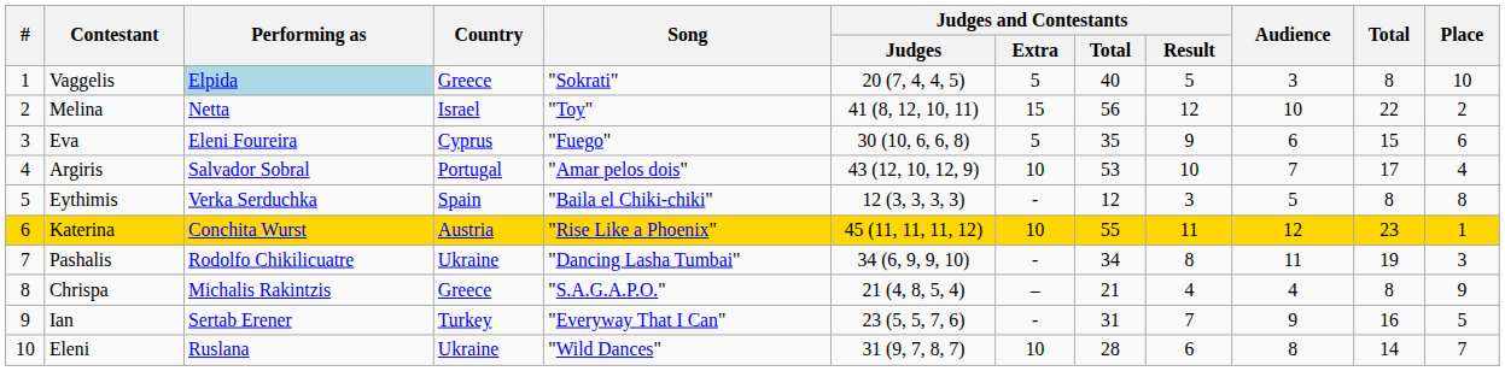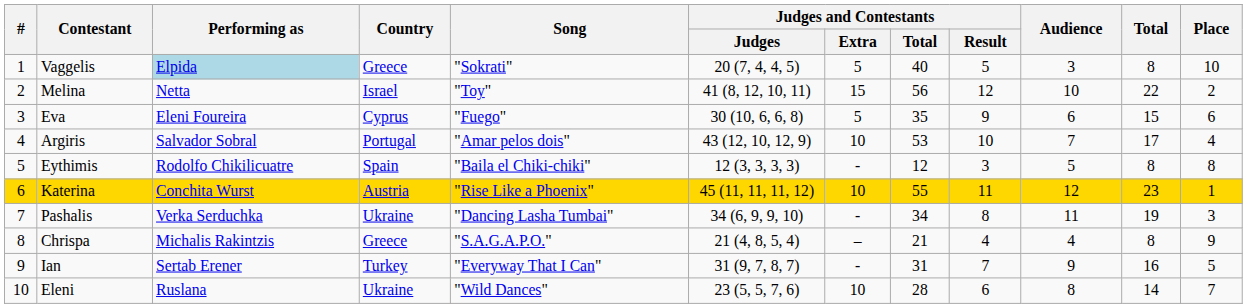Eythimis | Performing as: Verka Serduchka -> Rodolfo Chikilicuatre
Pashalis | Performing as: Rodolfo Chikilicuatre -> Verka Serduchka
Ian | Judges and Contestants / Judges: 23 (5, 5, 7, 6) -> 31 (9, 7, 8, 7)
Eleni | Judges and Contestants / Judges: 31 (9, 7, 8, 7) -> 23 (5, 5, 7, 6)
